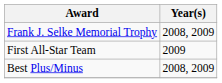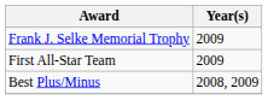Frank J. Selke Memorial Trophy | Year(s): 2008, 2009 -> 2009
